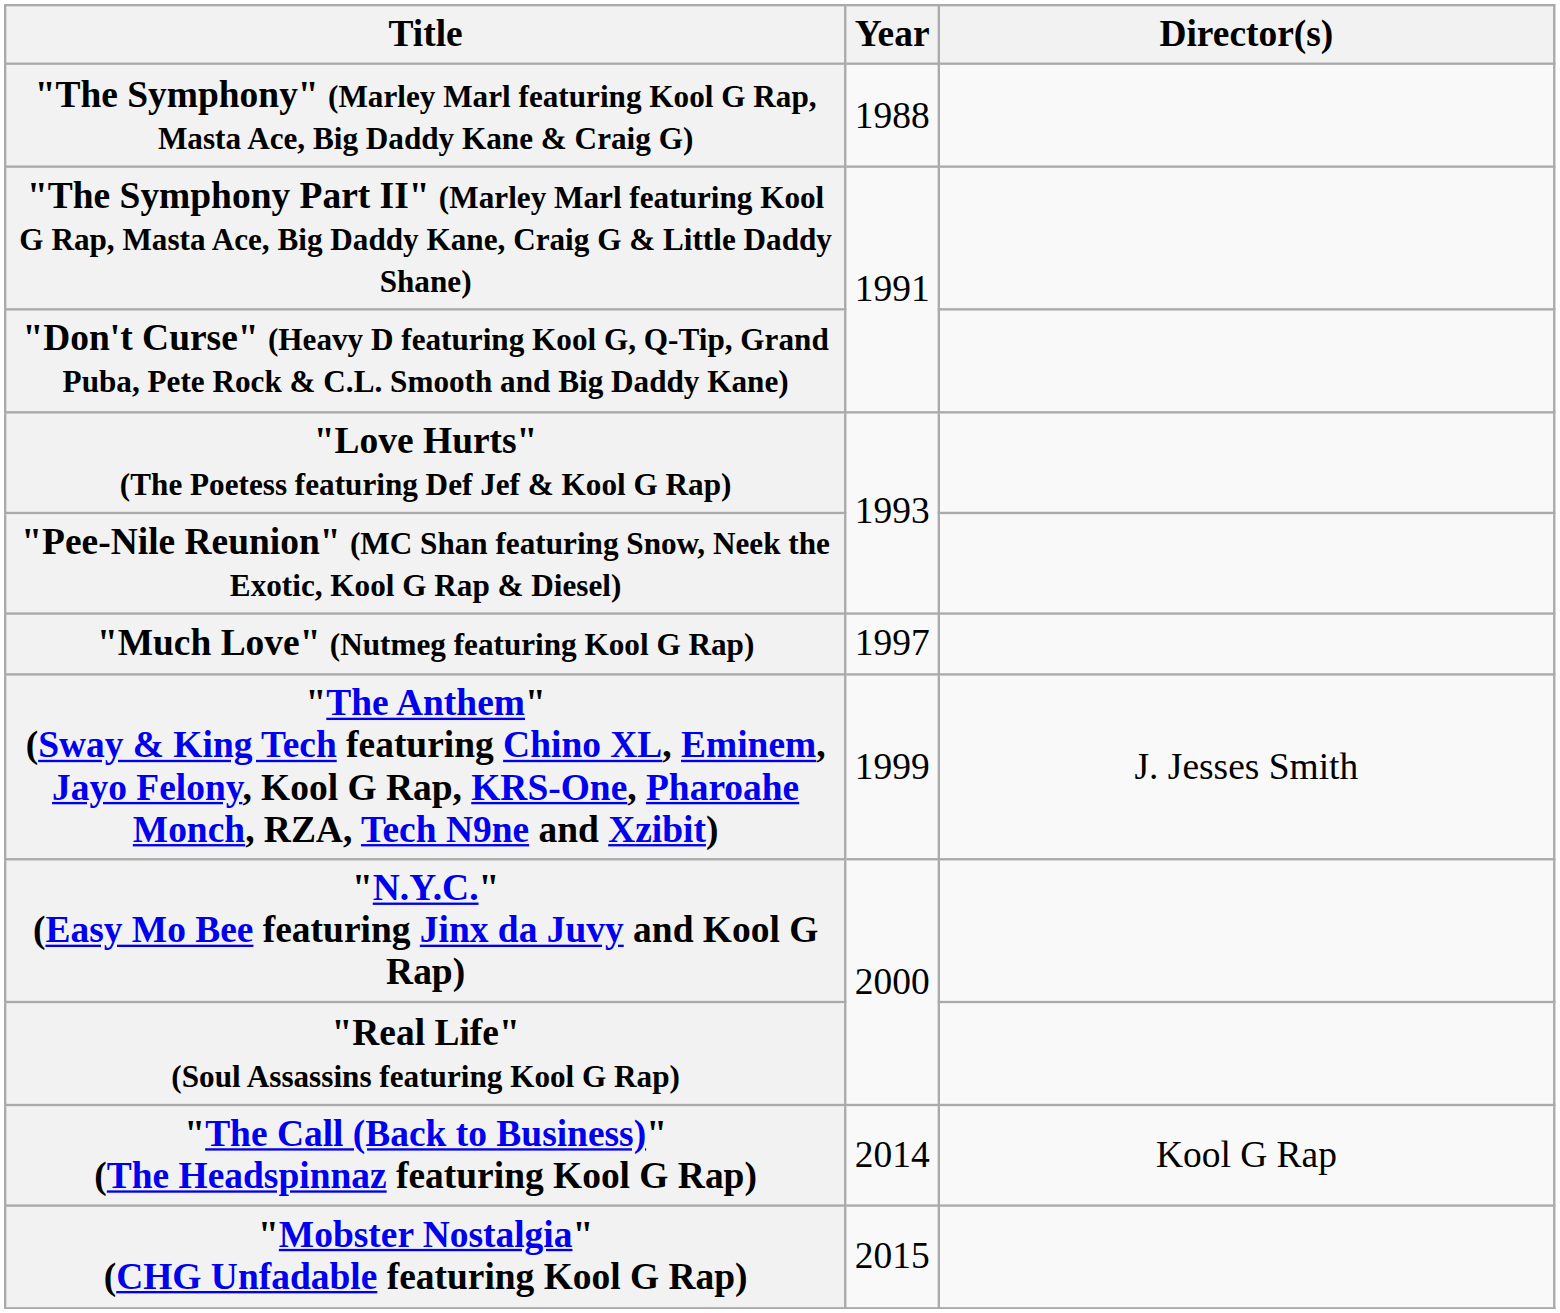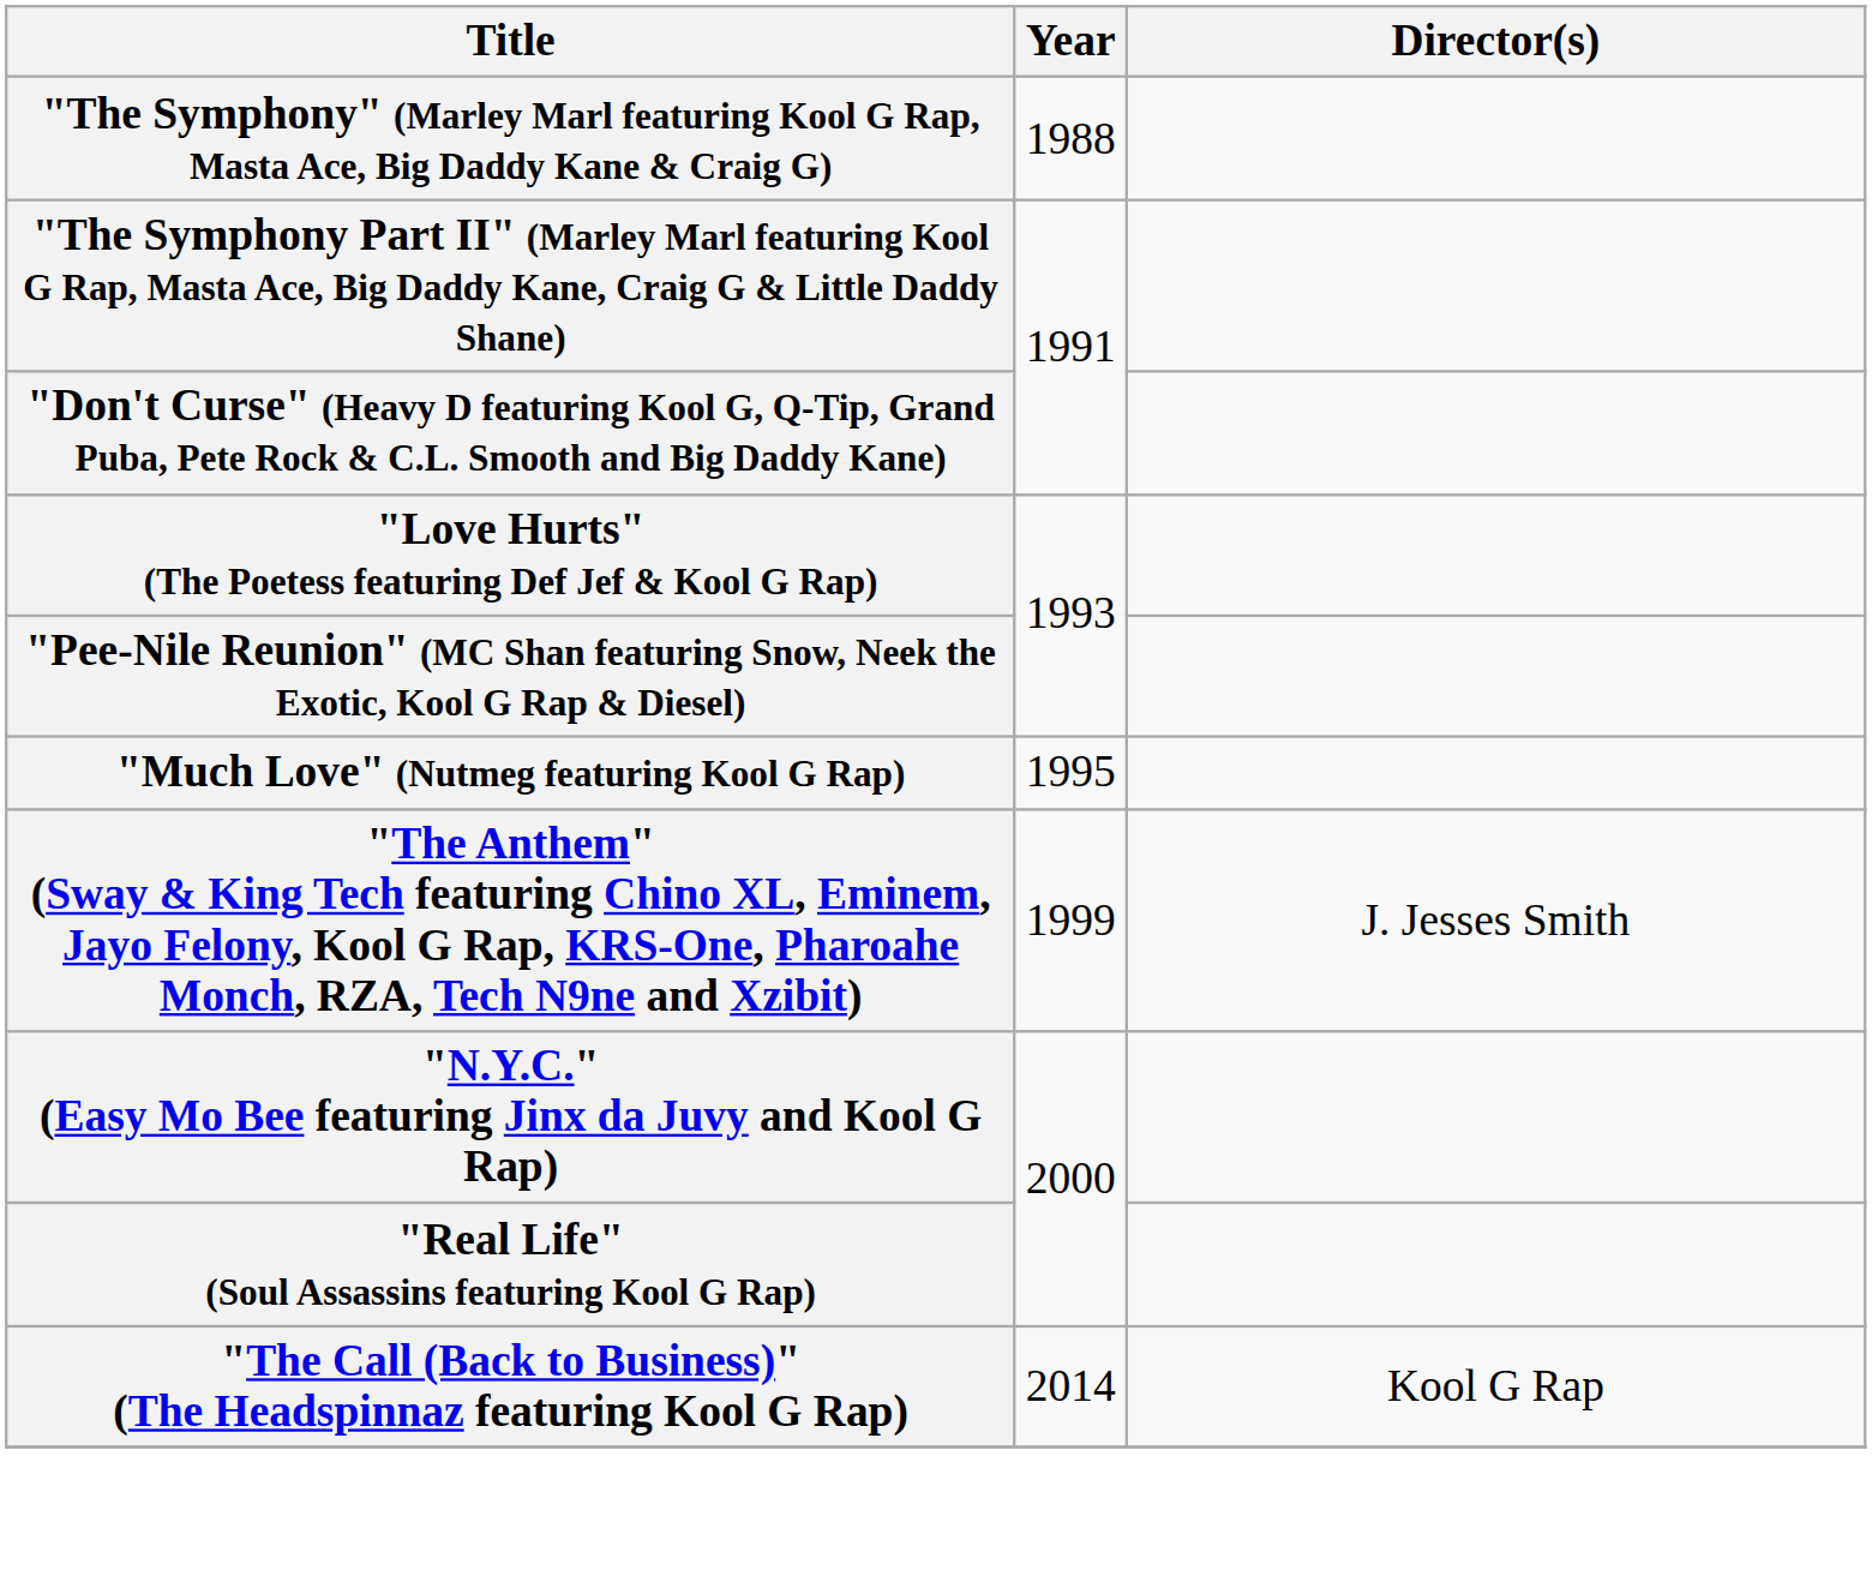"Much Love" (Nutmeg featuring Kool G Rap) | Year: 1997 -> 1995
- row: "Mobster Nostalgia" (CHG Unfadable featuring Kool G Rap) | 2015
